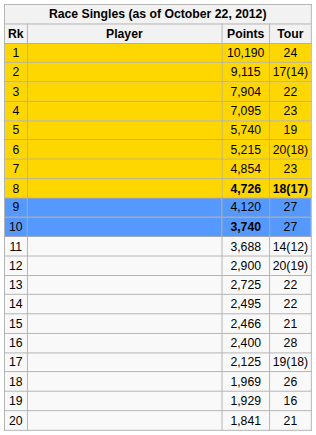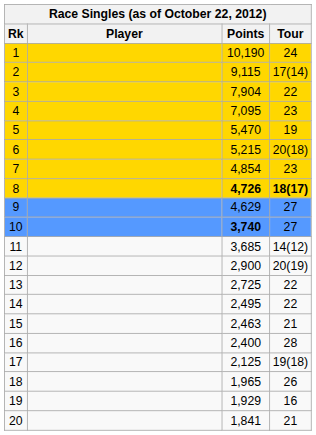5 | Points: 5,740 -> 5,470
9 | Points: 4,120 -> 4,629
11 | Points: 3,688 -> 3,685
15 | Points: 2,466 -> 2,463
18 | Points: 1,969 -> 1,965
